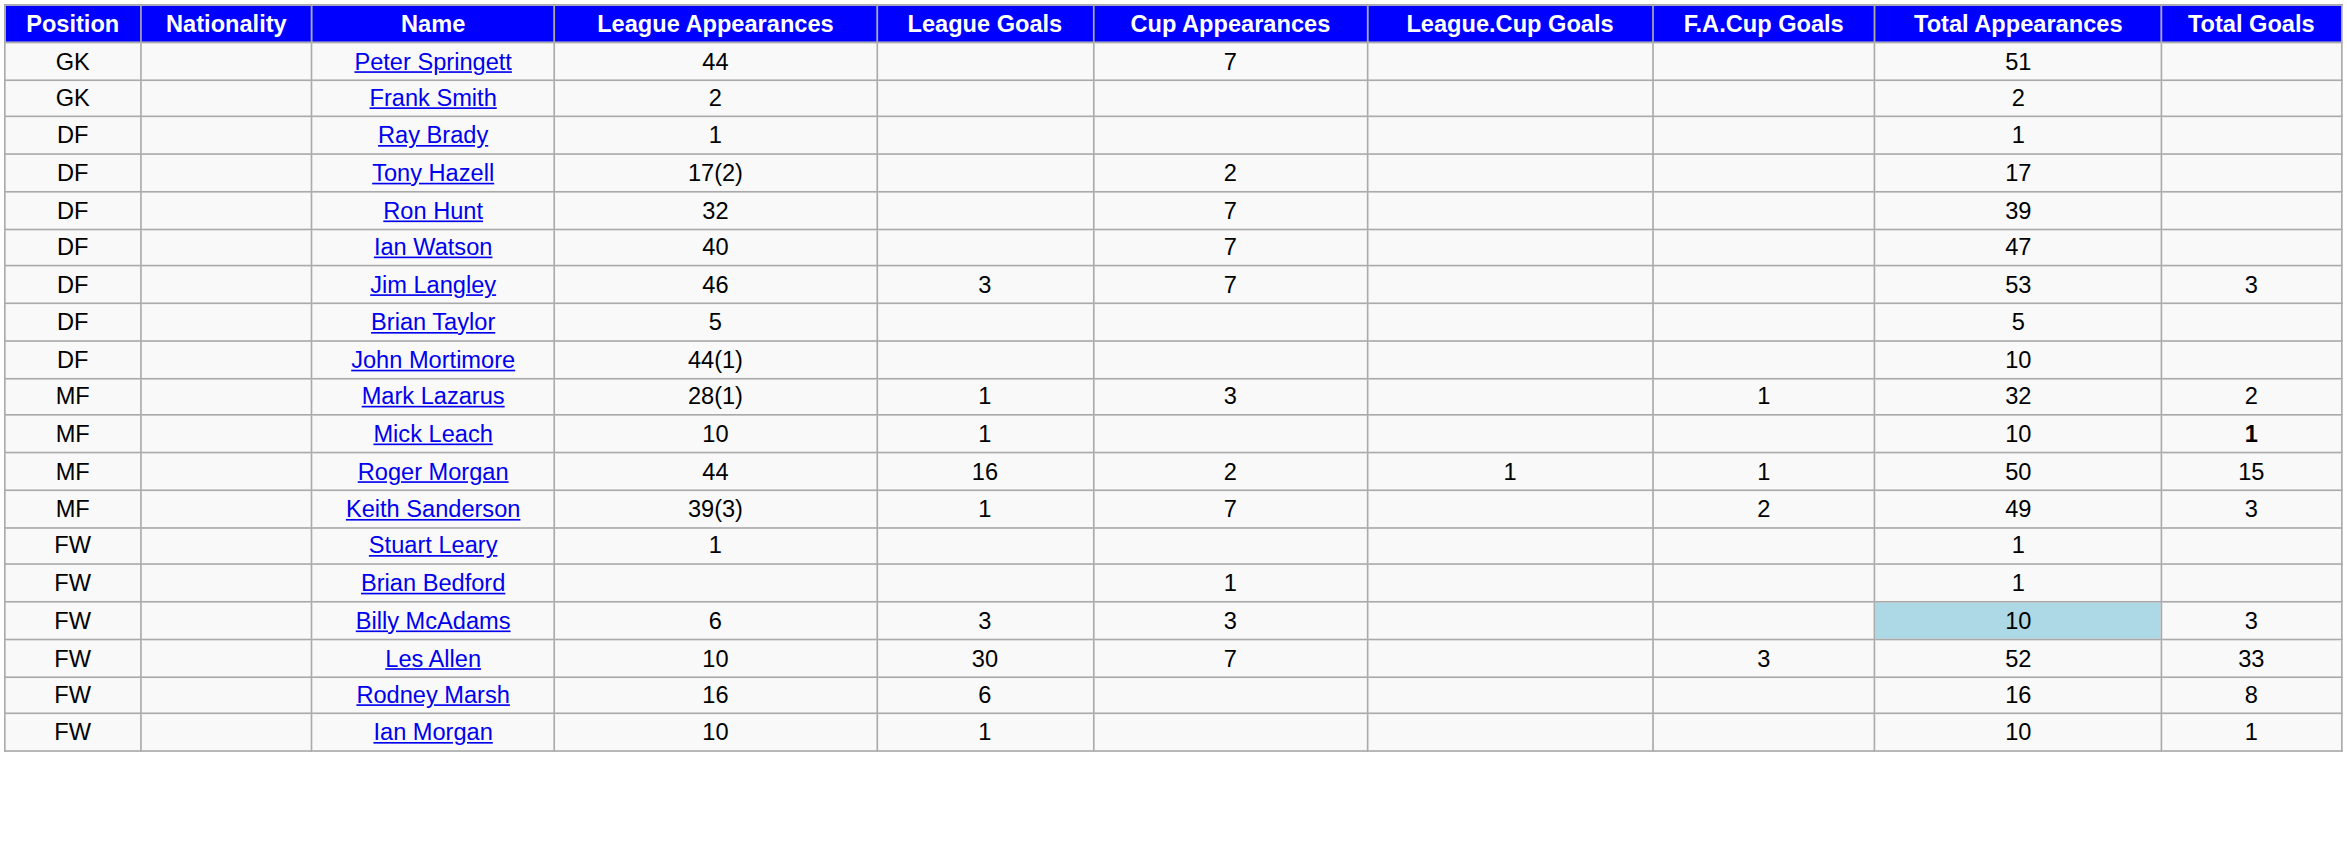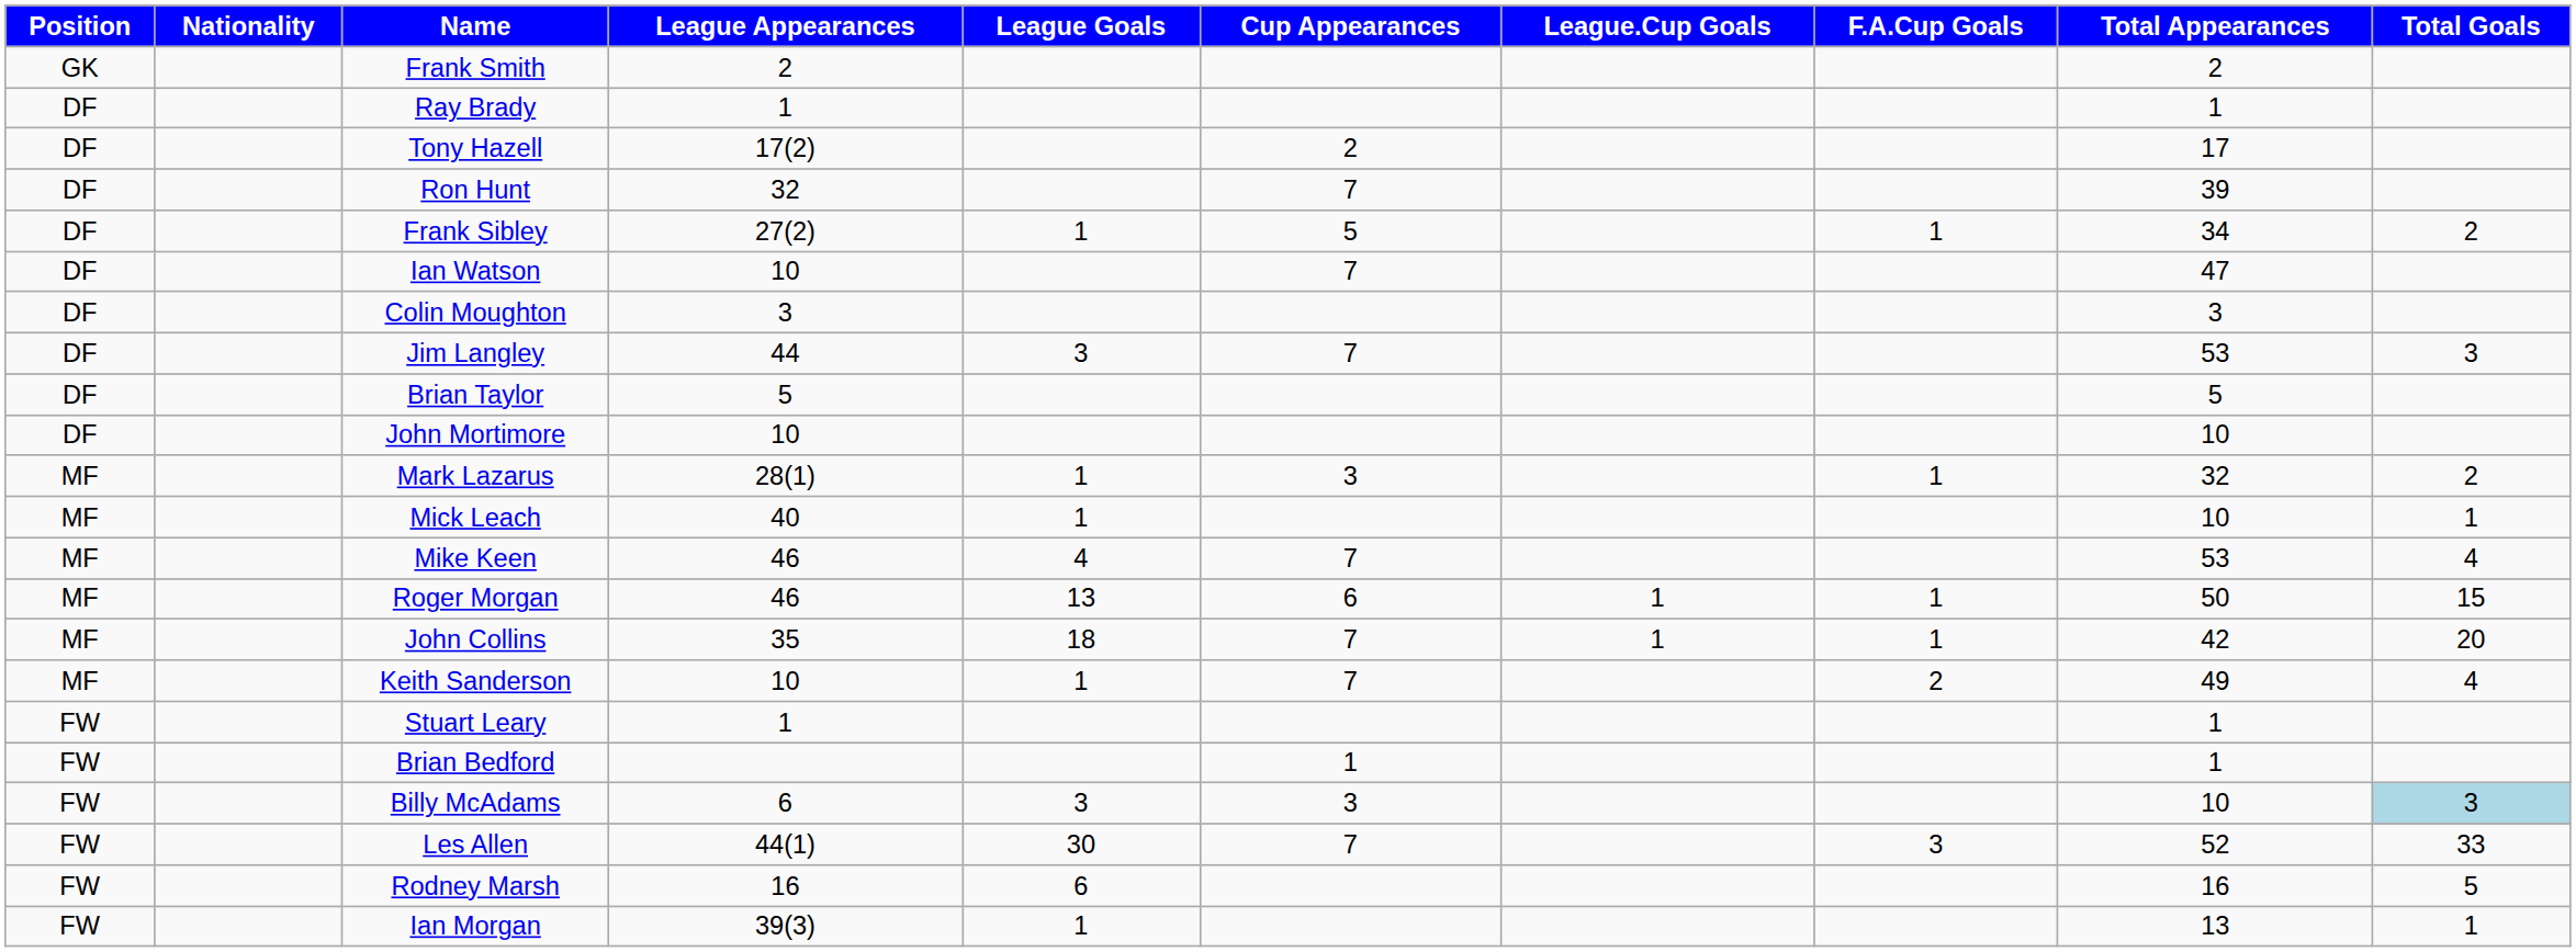- row: GK | Peter Springett | 44 | 7 | 51
+ row: DF | Frank Sibley | 27(2) | 1 | 5 | 1 | 34 | 2
Ian Watson | League Appearances: 40 -> 10
+ row: DF | Colin Moughton | 3 | 3
Jim Langley | League Appearances: 46 -> 44
John Mortimore | League Appearances: 44(1) -> 10
Mick Leach | League Appearances: 10 -> 40
Mick Leach | Total Goals: bold -> normal
+ row: MF | Mike Keen | 46 | 4 | 7 | 53 | 4
Roger Morgan | League Appearances: 44 -> 46
Roger Morgan | League Goals: 16 -> 13
Roger Morgan | Cup Appearances: 2 -> 6
+ row: MF | John Collins | 35 | 18 | 7 | 1 | 1 | 42 | 20
Keith Sanderson | League Appearances: 39(3) -> 10
Keith Sanderson | Total Goals: 3 -> 4
Billy McAdams | Total Appearances: lightblue background -> no background
Billy McAdams | Total Goals: no background -> lightblue background
Les Allen | League Appearances: 10 -> 44(1)
Rodney Marsh | Total Goals: 8 -> 5
Ian Morgan | League Appearances: 10 -> 39(3)
Ian Morgan | Total Appearances: 10 -> 13
